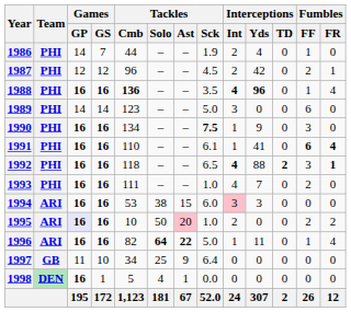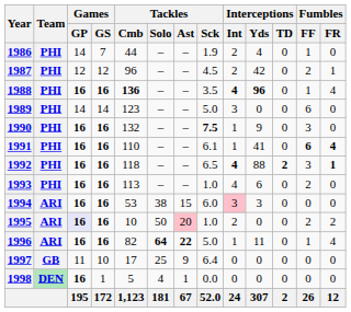1990 | Tackles / Cmb: 134 -> 132
1993 | Tackles / Cmb: 111 -> 113
1993 | Interceptions / Yds: 7 -> 6
1997 | Tackles / Cmb: 34 -> 17
